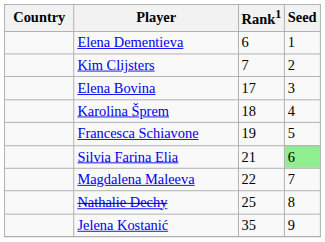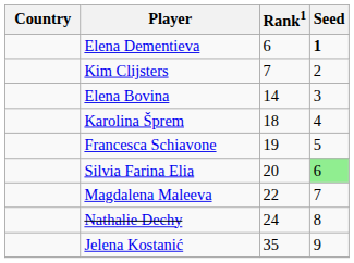Elena Dementieva | Seed: normal -> bold
Elena Bovina | Rank1: 17 -> 14
Silvia Farina Elia | Rank1: 21 -> 20
Nathalie Dechy | Rank1: 25 -> 24
